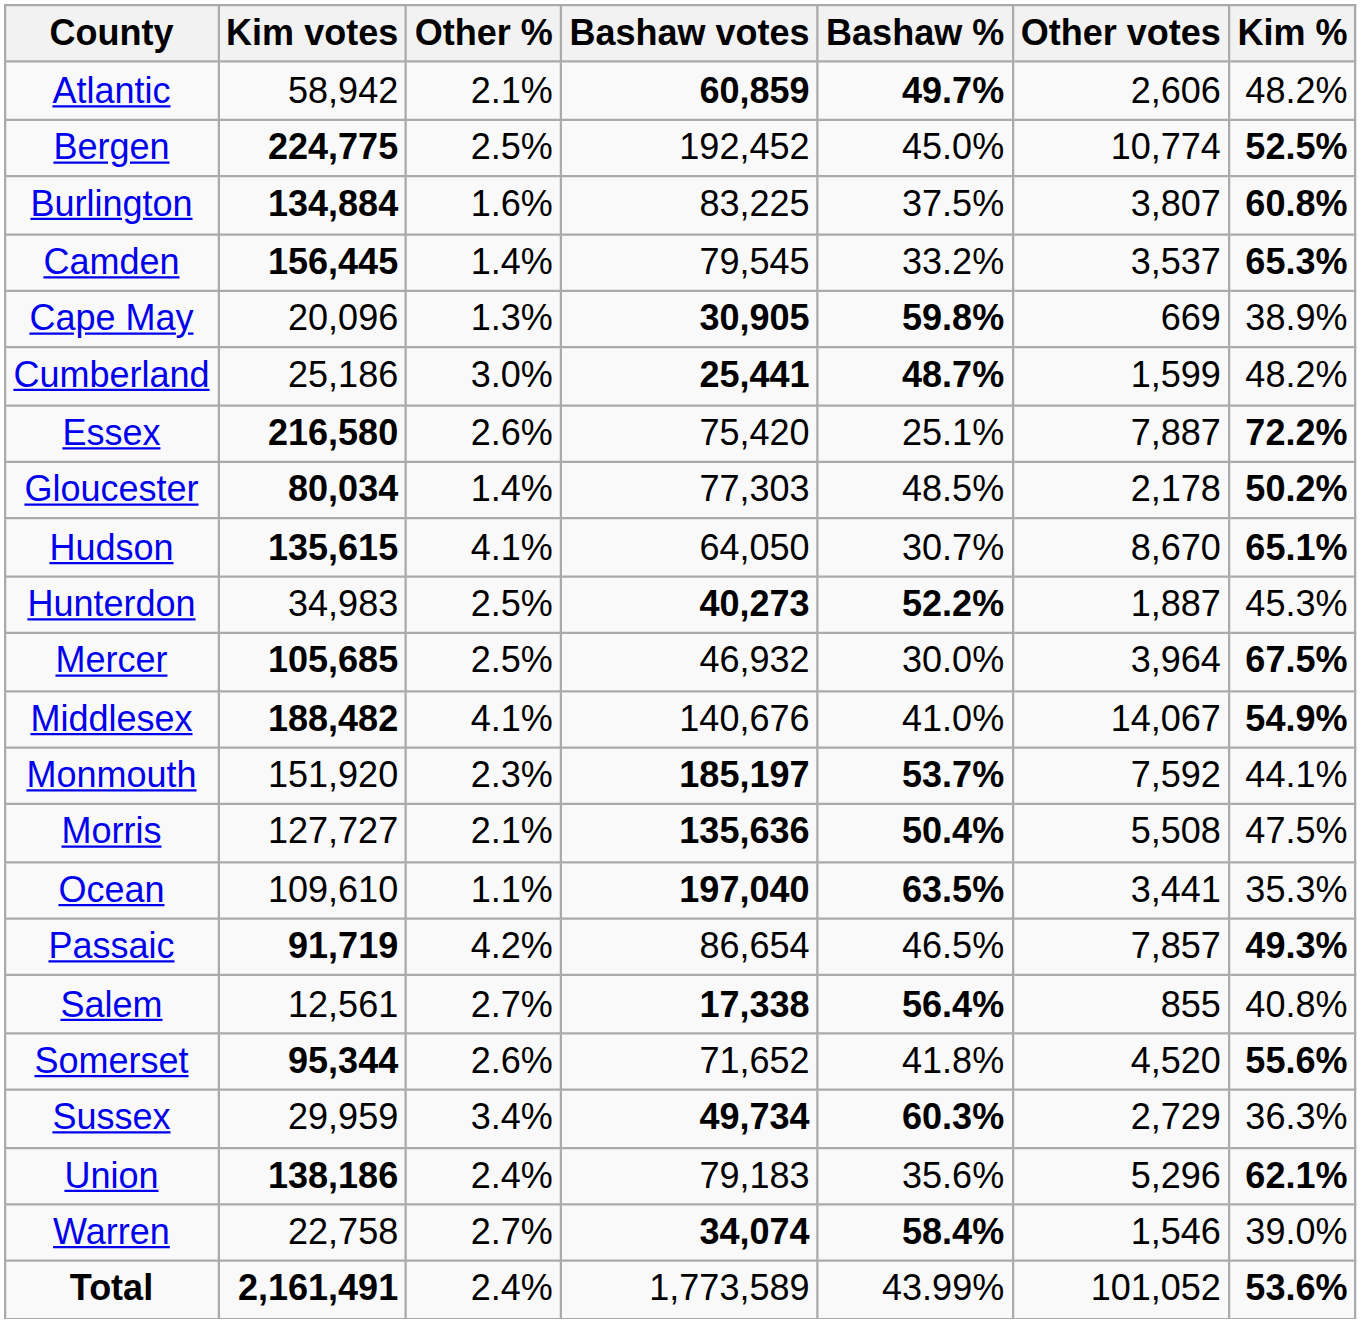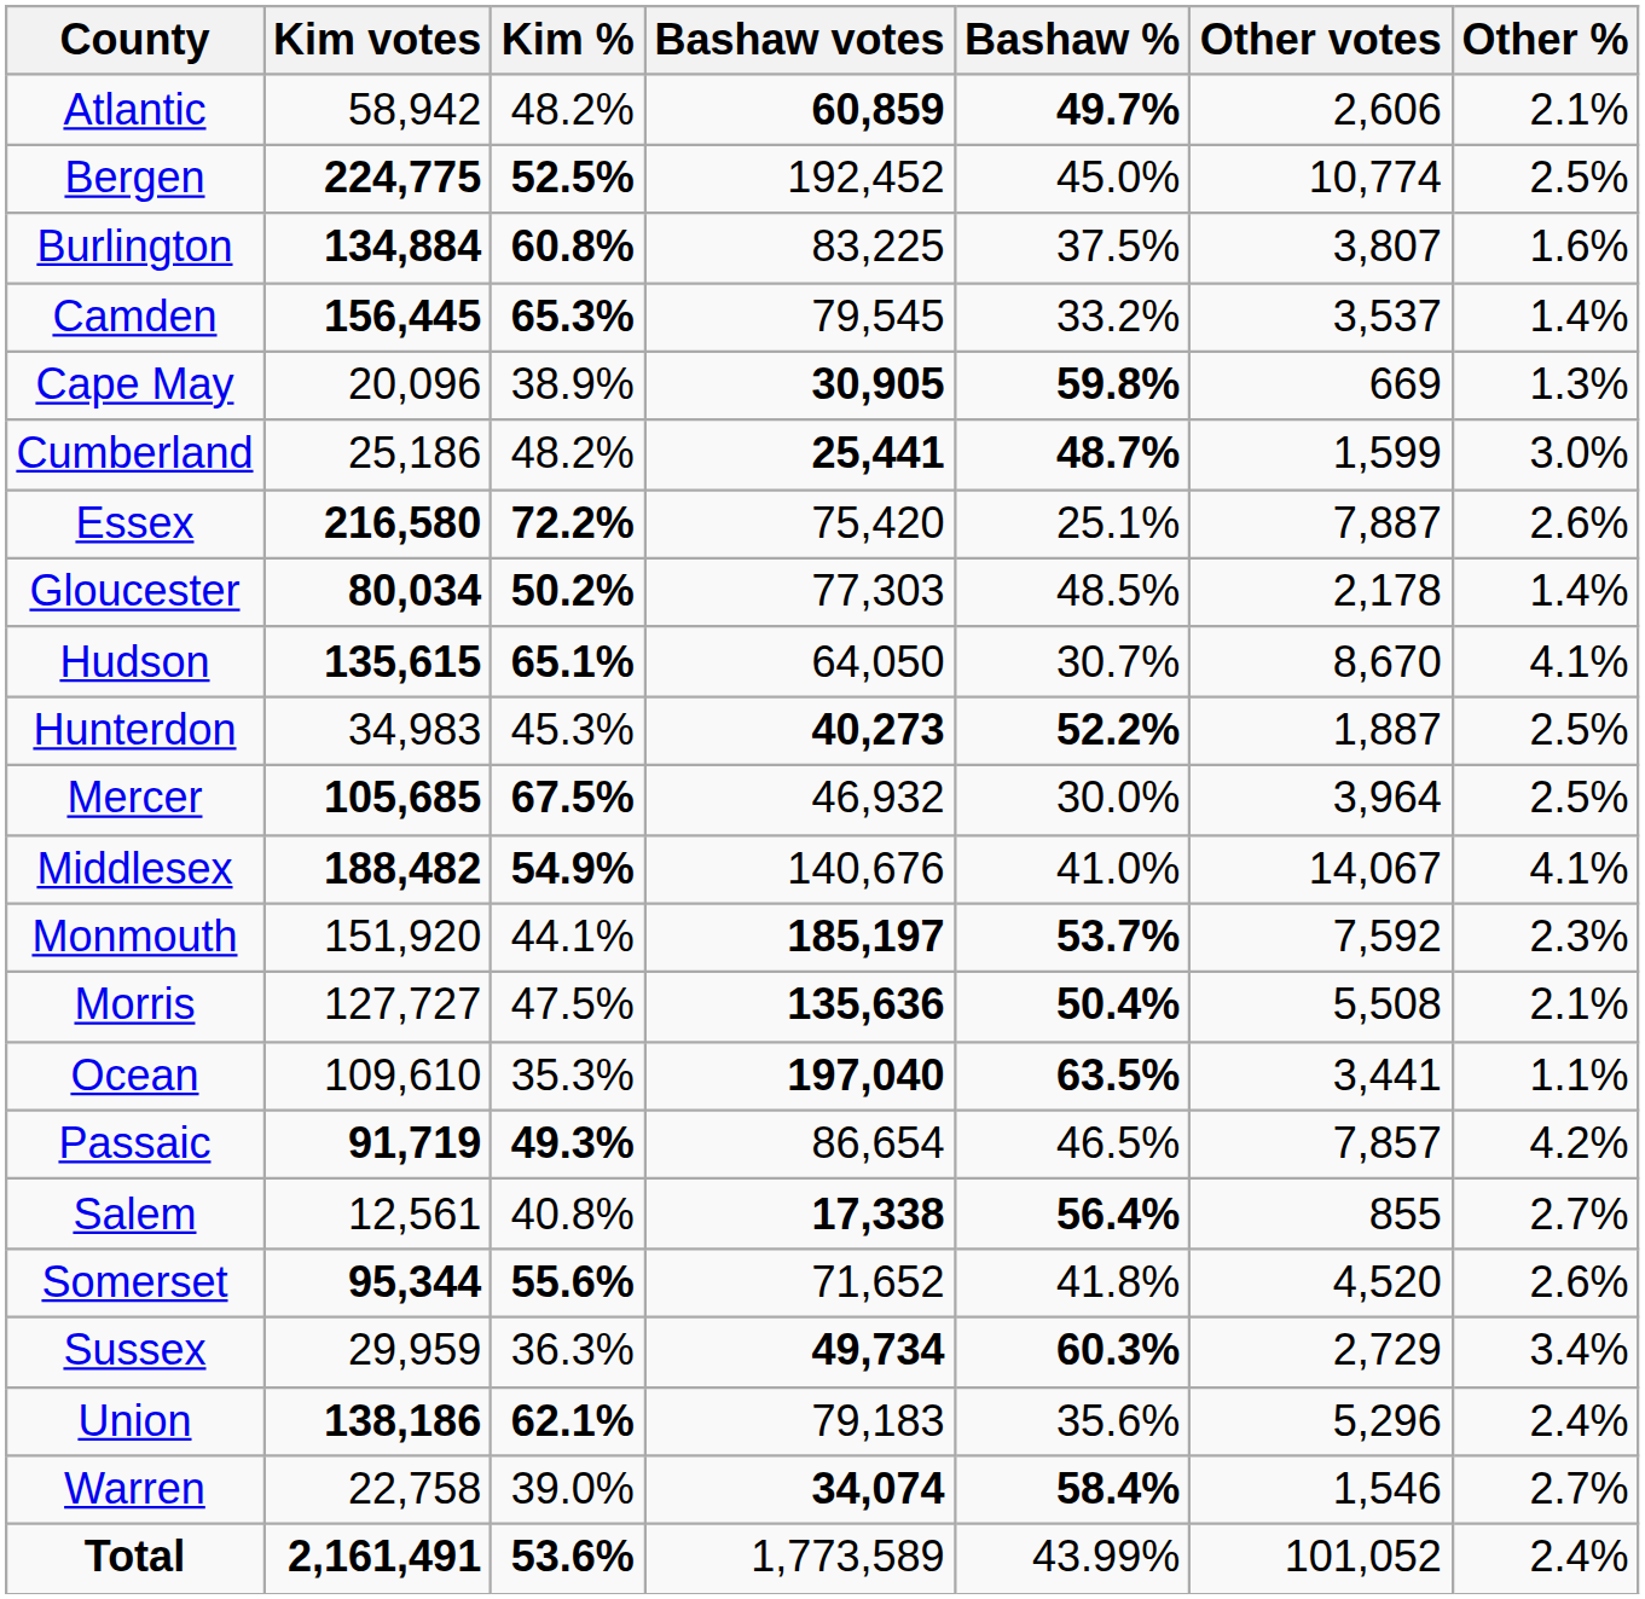columns swapped: Kim % <-> Other %
